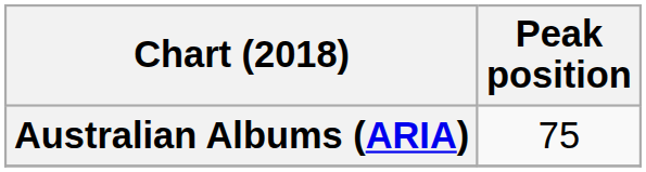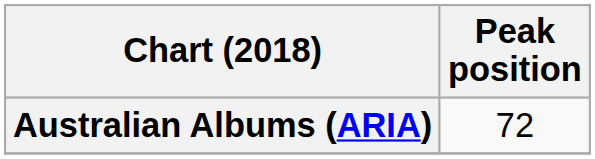Australian Albums (ARIA) | Peak position: 75 -> 72
